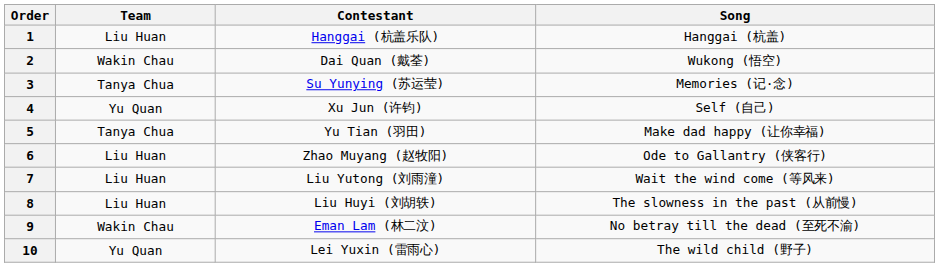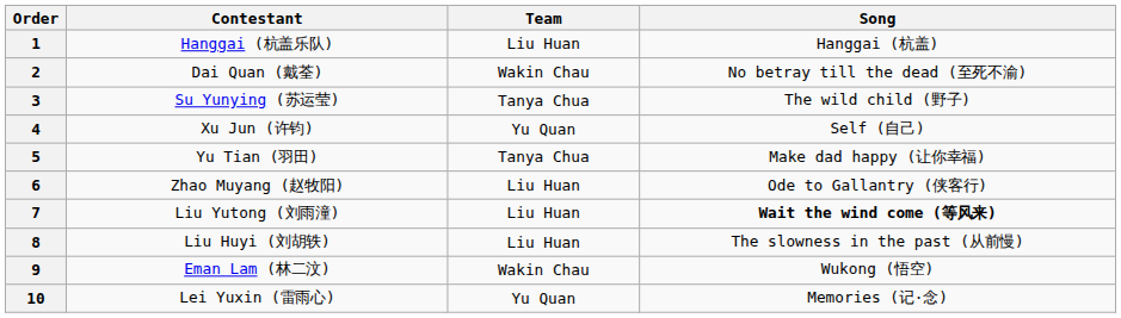columns swapped: Contestant <-> Team
2 | Song: Wukong (悟空) -> No betray till the dead (至死不渝)
3 | Song: Memories (记·念) -> The wild child (野子)
7 | Song: normal -> bold
9 | Song: No betray till the dead (至死不渝) -> Wukong (悟空)
10 | Song: The wild child (野子) -> Memories (记·念)
